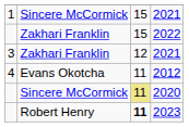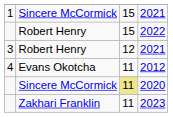2022 | column 2: Zakhari Franklin -> Robert Henry
3 / 2021 | column 2: Zakhari Franklin -> Robert Henry
2023 | column 2: Robert Henry -> Zakhari Franklin
2023 | column 3: bold -> normal
